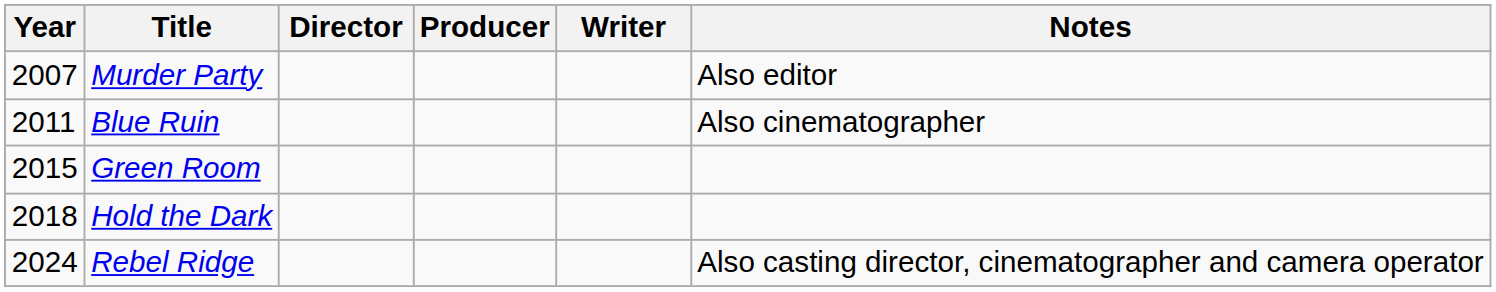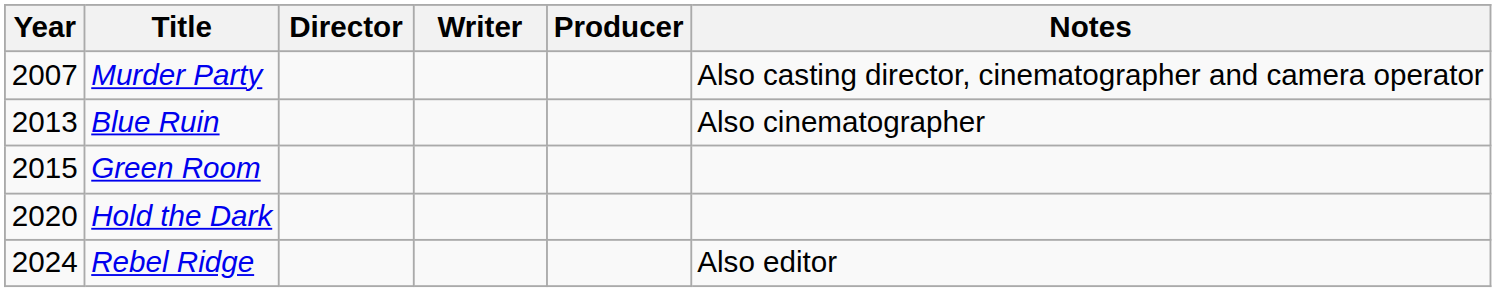columns swapped: Writer <-> Producer
Murder Party | Notes: Also editor -> Also casting director, cinematographer and camera operator
Blue Ruin | Year: 2011 -> 2013
Hold the Dark | Year: 2018 -> 2020
Rebel Ridge | Notes: Also casting director, cinematographer and camera operator -> Also editor
